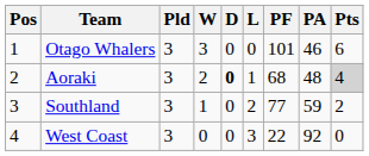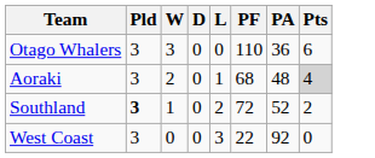- column: Pos | 1 | 2 | 3 | 4
Otago Whalers | PF: 101 -> 110
Otago Whalers | PA: 46 -> 36
Aoraki | D: bold -> normal
Southland | Pld: normal -> bold
Southland | PF: 77 -> 72
Southland | PA: 59 -> 52
